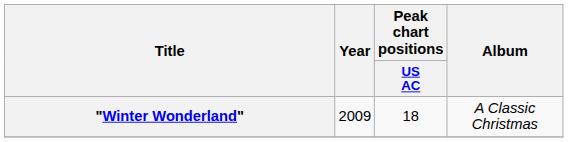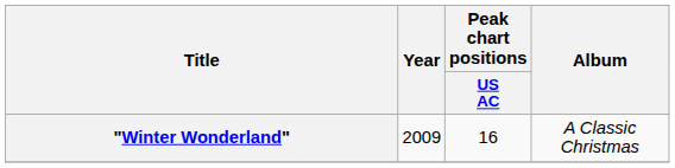"Winter Wonderland" | Peak chart positions / US AC: 18 -> 16
